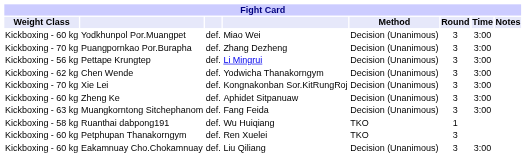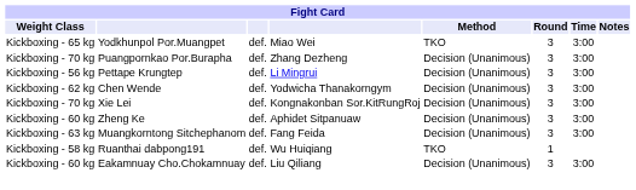Yodkhunpol Por.Muangpet | Weight Class: Kickboxing - 60 kg -> Kickboxing - 65 kg
Yodkhunpol Por.Muangpet | Method: Decision (Unanimous) -> TKO
- row: Kickboxing - 60 kg | Petphupan Thanakorngym | def. | Ren Xuelei | TKO | 3
